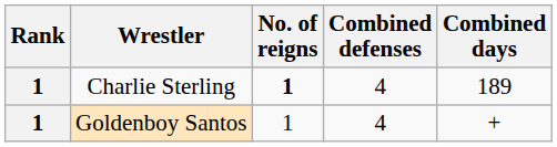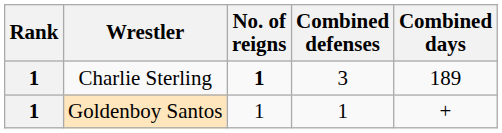Charlie Sterling | Combined defenses: 4 -> 3
Goldenboy Santos | Combined defenses: 4 -> 1
